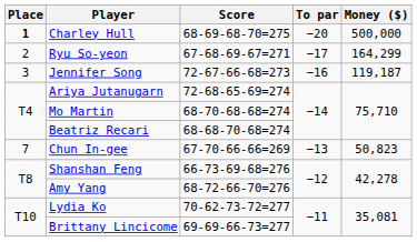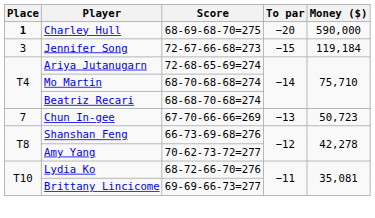Charley Hull | Money ($): 500,000 -> 590,000
- row: 2 | Ryu So-yeon | 67-68-69-67=271 | −17 | 164,299
Jennifer Song | To par: −16 -> −15
Jennifer Song | Money ($): 119,187 -> 119,184
Chun In-gee | Money ($): 50,823 -> 50,723
Amy Yang | Score: 68-72-66-70=276 -> 70-62-73-72=277
Lydia Ko | Score: 70-62-73-72=277 -> 68-72-66-70=276
